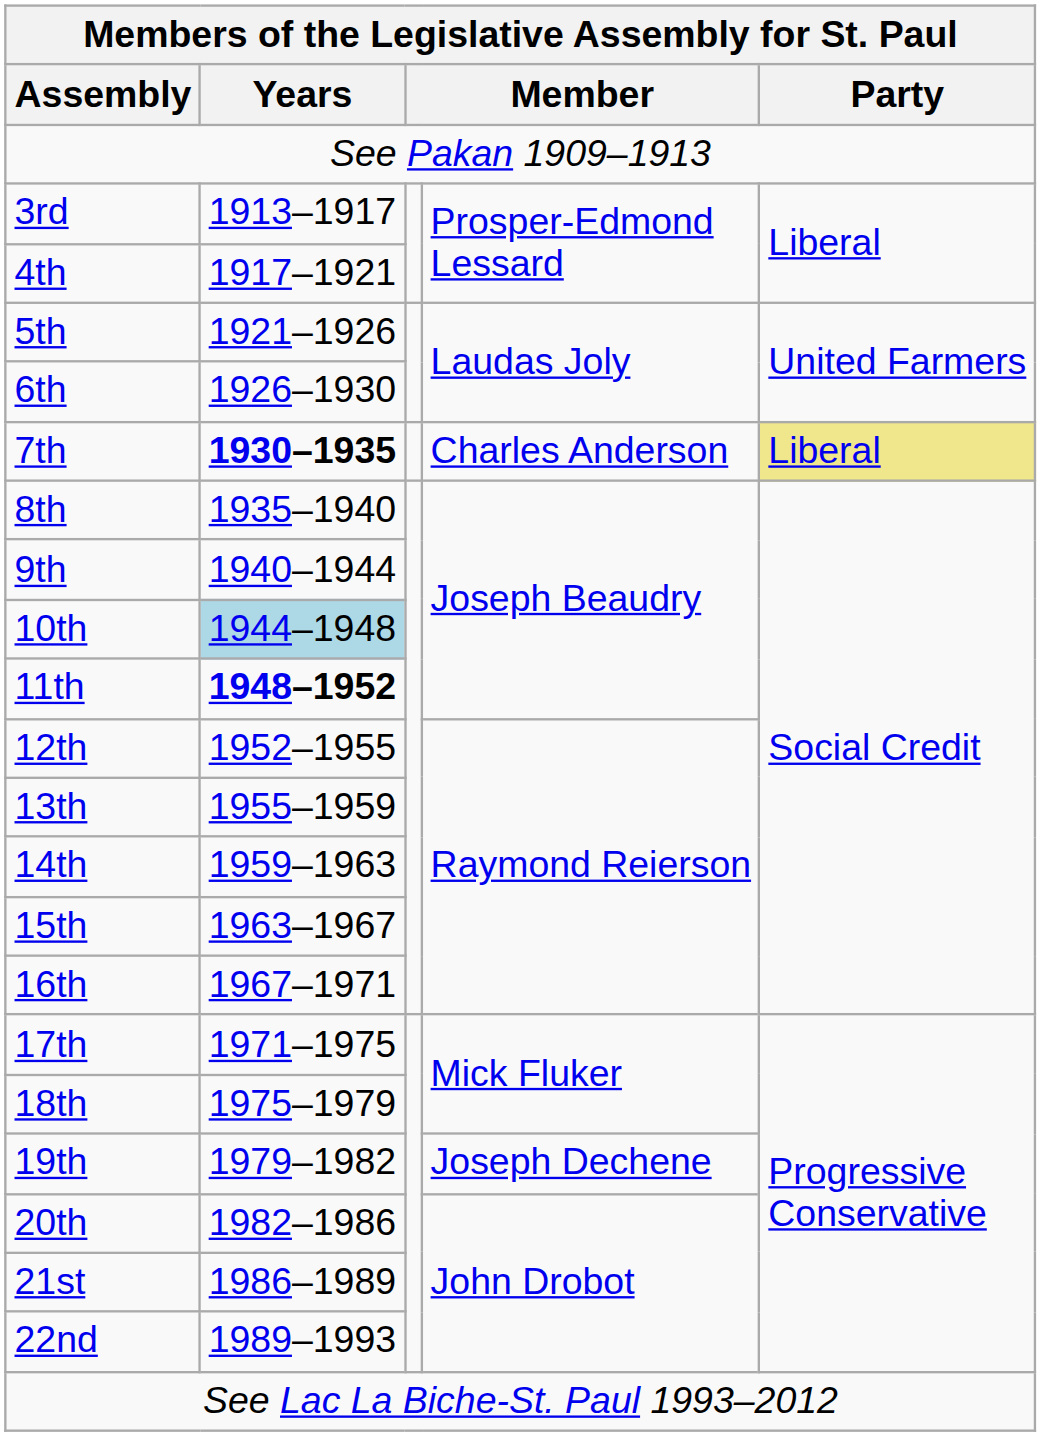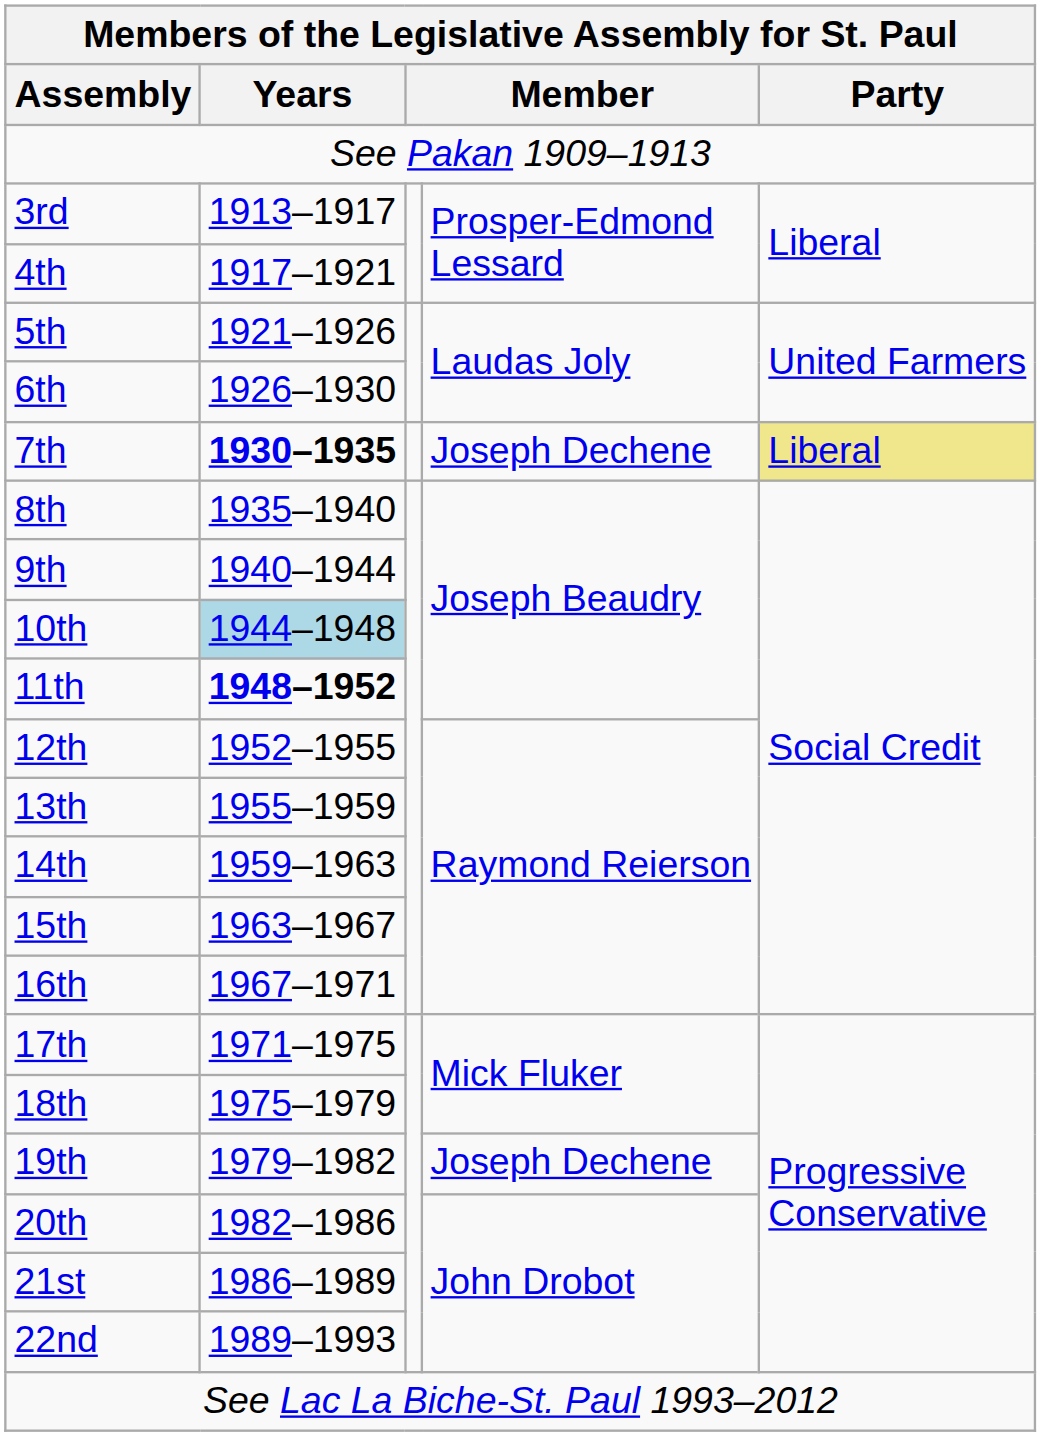7th | column 4: Charles Anderson -> Joseph Dechene
